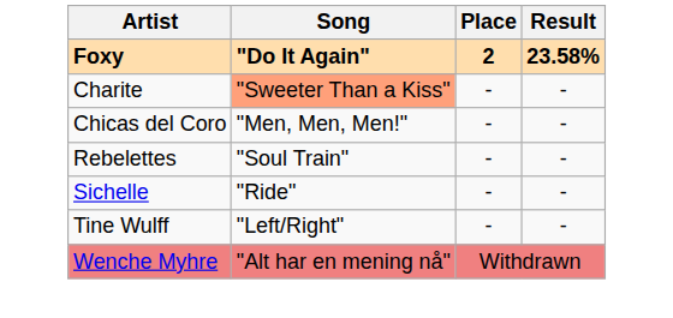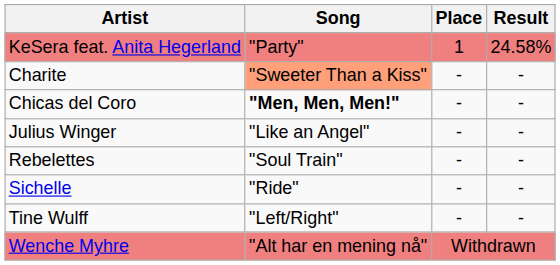+ row: KeSera feat. Anita Hegerland | "Party" | 1 | 24.58%
- row: Foxy | "Do It Again" | 2 | 23.58%
Chicas del Coro | Song: normal -> bold
+ row: Julius Winger | "Like an Angel" | - | -
